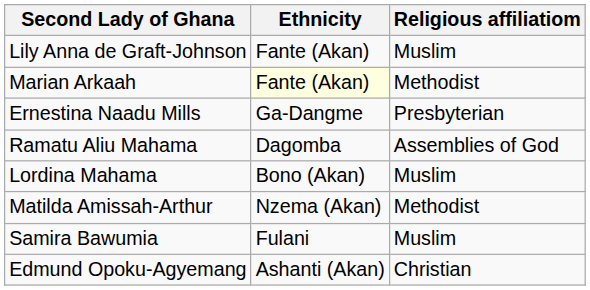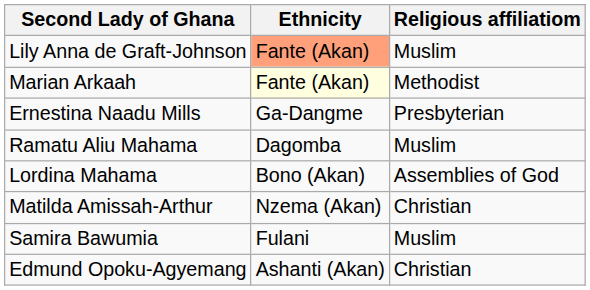Lily Anna de Graft-Johnson | Ethnicity: no background -> lightsalmon background
Ramatu Aliu Mahama | Religious affiliatiom: Assemblies of God -> Muslim
Lordina Mahama | Religious affiliatiom: Muslim -> Assemblies of God
Matilda Amissah-Arthur | Religious affiliatiom: Methodist -> Christian
